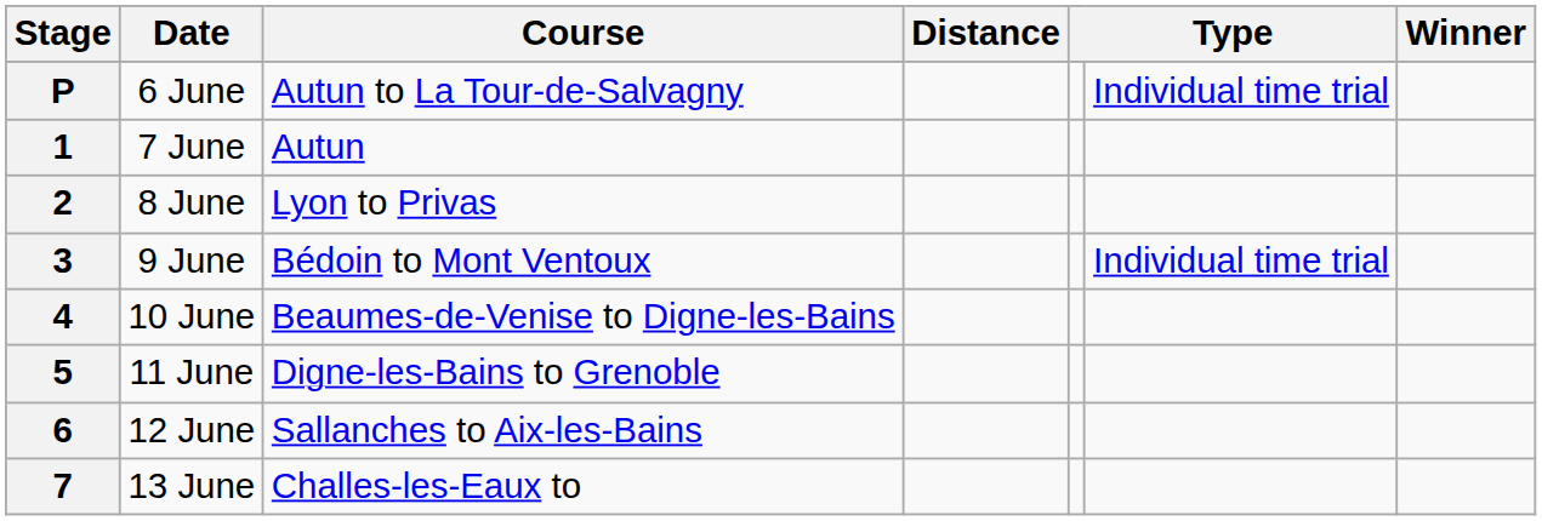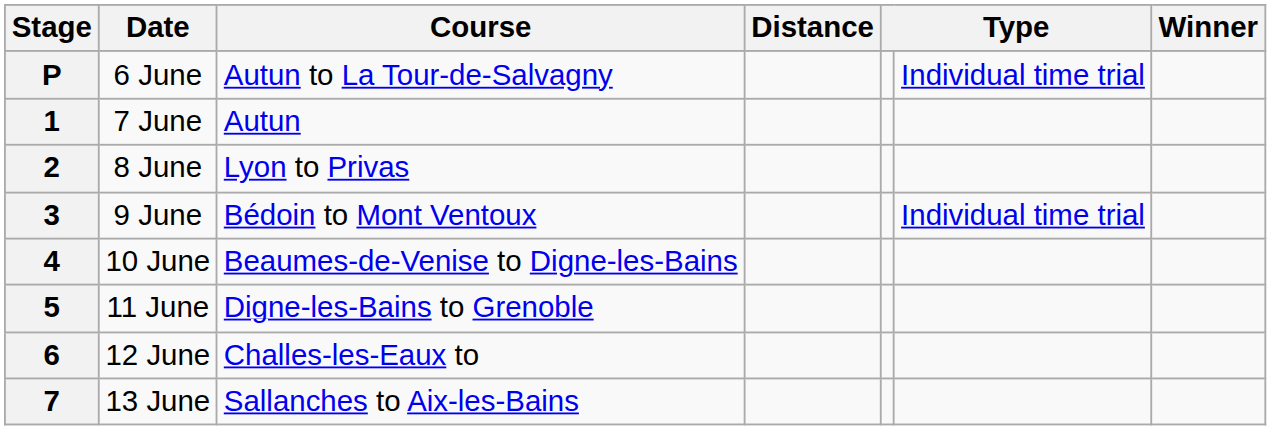6 | Course: Sallanches to Aix-les-Bains -> Challes-les-Eaux to
7 | Course: Challes-les-Eaux to -> Sallanches to Aix-les-Bains
